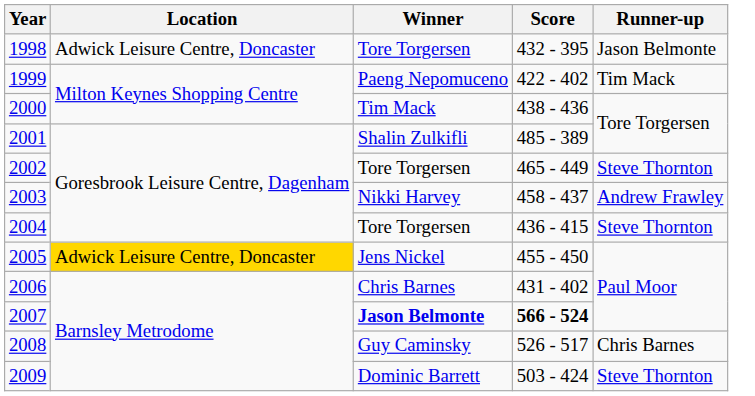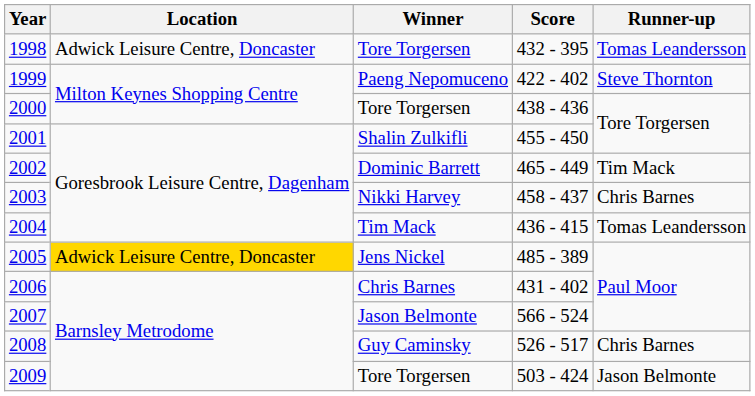1998 | Runner-up: Jason Belmonte -> Tomas Leandersson
1999 | Runner-up: Tim Mack -> Steve Thornton
2000 | Winner: Tim Mack -> Tore Torgersen
2001 | Score: 485 - 389 -> 455 - 450
2002 | Winner: Tore Torgersen -> Dominic Barrett
2002 | Runner-up: Steve Thornton -> Tim Mack
2003 | Runner-up: Andrew Frawley -> Chris Barnes
2004 | Winner: Tore Torgersen -> Tim Mack
2004 | Runner-up: Steve Thornton -> Tomas Leandersson
2005 | Score: 455 - 450 -> 485 - 389
2007 | Winner: bold -> normal
2007 | Score: bold -> normal
2009 | Winner: Dominic Barrett -> Tore Torgersen
2009 | Runner-up: Steve Thornton -> Jason Belmonte
